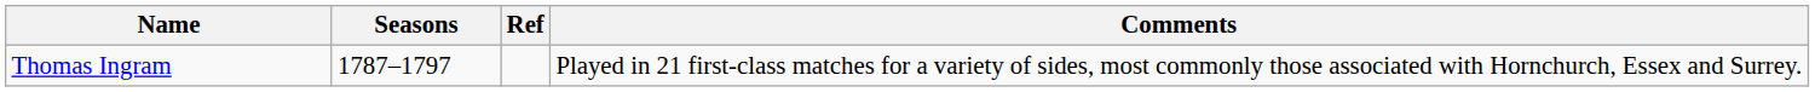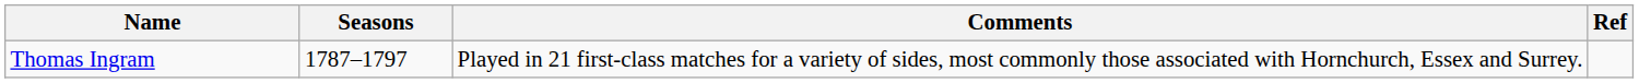columns swapped: Comments <-> Ref
